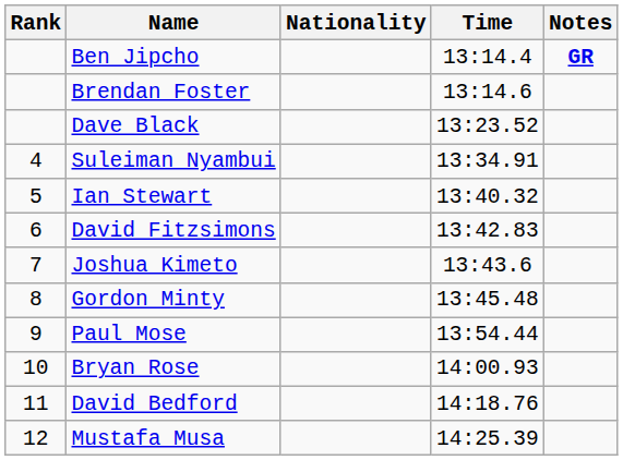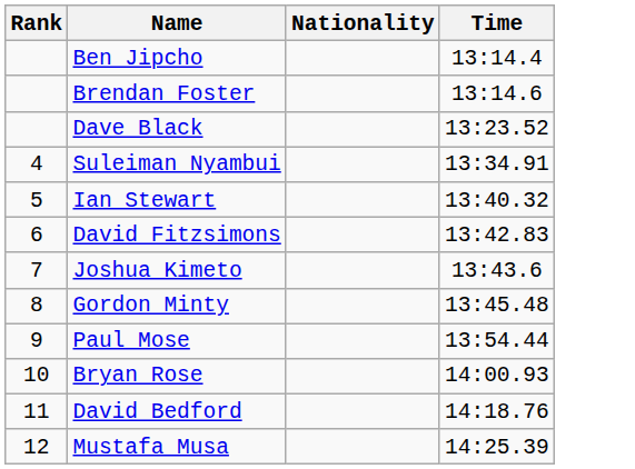- column: Notes | GR
